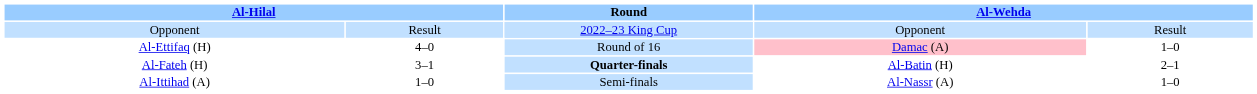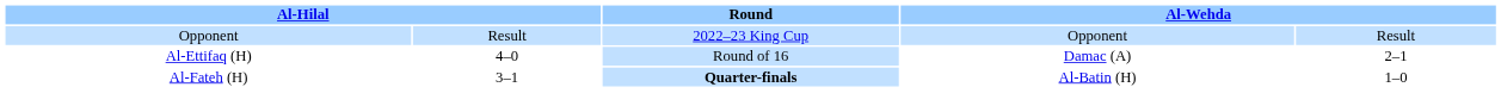Al-Ettifaq (H) | column 4: pink background -> no background
Al-Ettifaq (H) | column 5: 1–0 -> 2–1
Al-Fateh (H) | column 5: 2–1 -> 1–0
- row: Al-Ittihad (A) | 1–0 | Semi-finals | Al-Nassr (A) | 1–0
